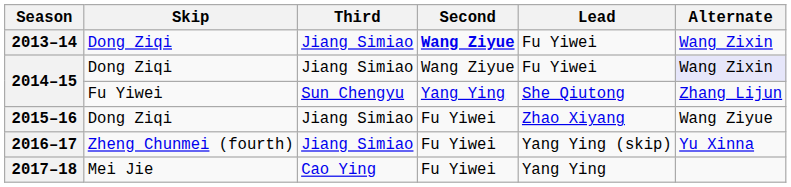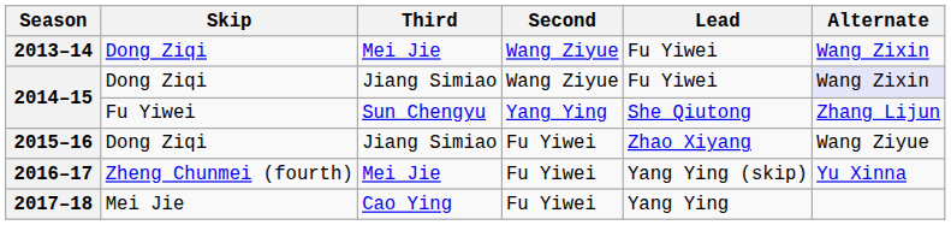2013–14 | Third: Jiang Simiao -> Mei Jie
2013–14 | Second: bold -> normal
2016–17 | Third: Jiang Simiao -> Mei Jie
